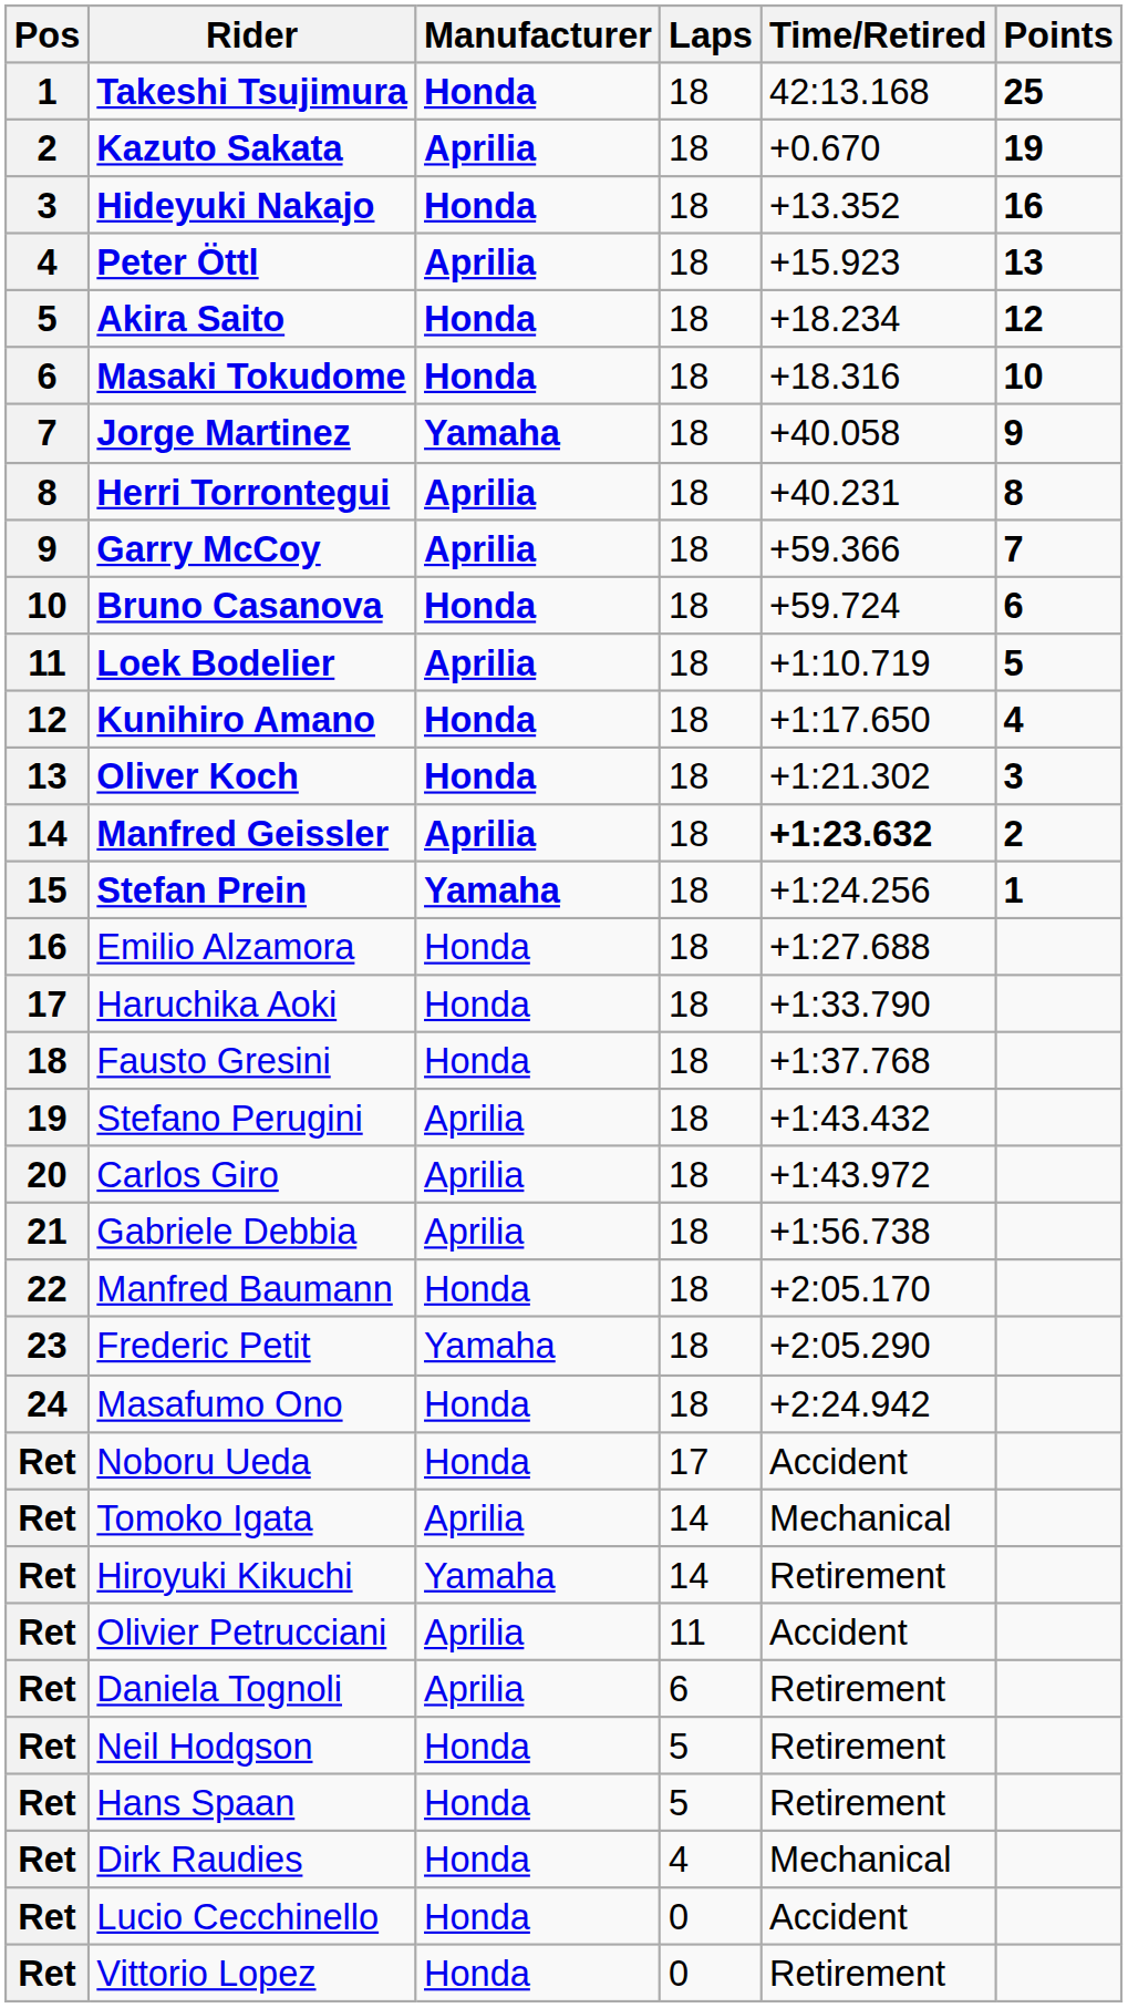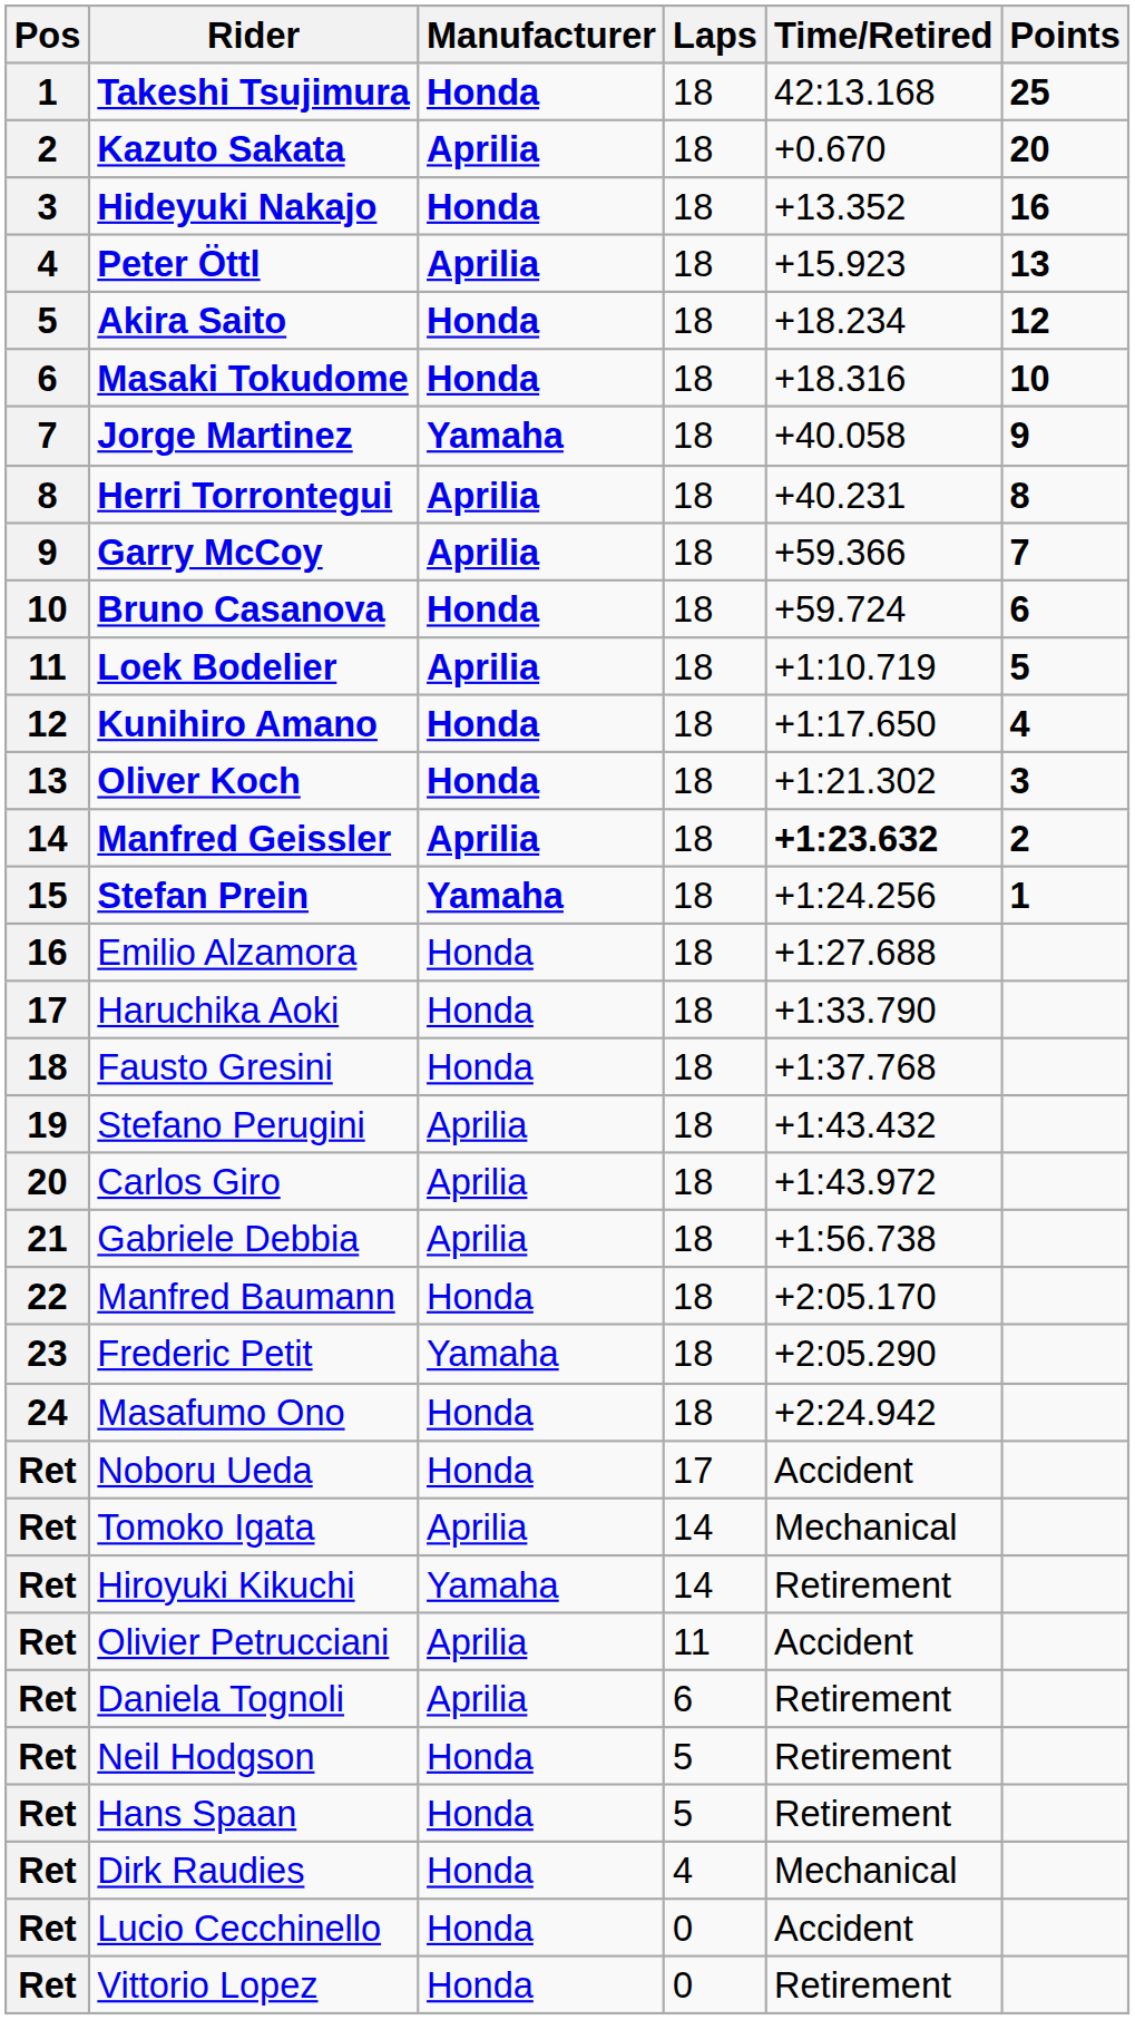Kazuto Sakata | Points: 19 -> 20
